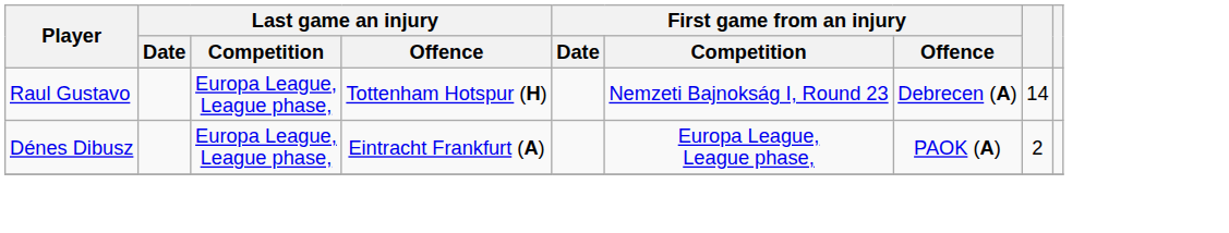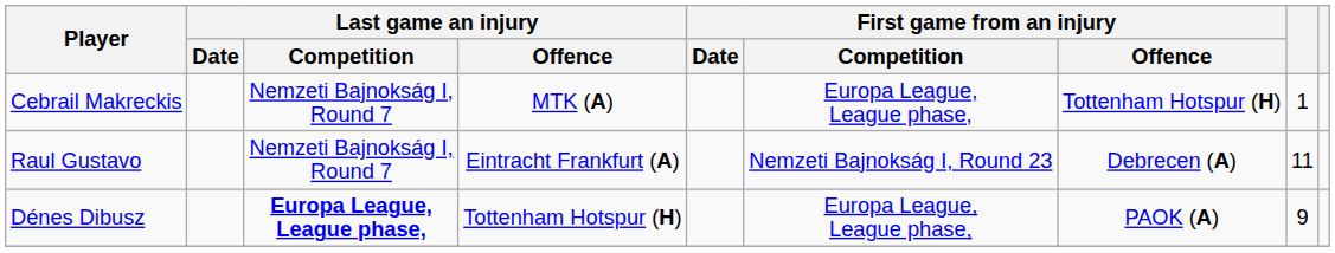+ row: Cebrail Makreckis | Nemzeti Bajnokság I, Round 7 | MTK (A) | Europa League, League phase, | Tottenham Hotspur (H) | 1
Raul Gustavo | Last game an injury / Competition: Europa League, League phase, -> Nemzeti Bajnokság I, Round 7
Raul Gustavo | Last game an injury / Offence: Tottenham Hotspur (H) -> Eintracht Frankfurt (A)
Raul Gustavo | column 8: 14 -> 11
Dénes Dibusz | Last game an injury / Competition: normal -> bold
Dénes Dibusz | Last game an injury / Offence: Eintracht Frankfurt (A) -> Tottenham Hotspur (H)
Dénes Dibusz | column 8: 2 -> 9
